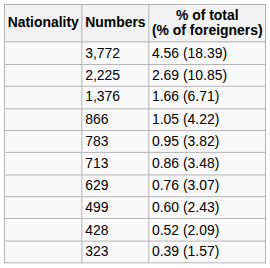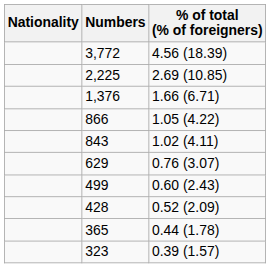+ row: 843 | 1.02 (4.11)
- row: 783 | 0.95 (3.82)
- row: 713 | 0.86 (3.48)
+ row: 365 | 0.44 (1.78)
